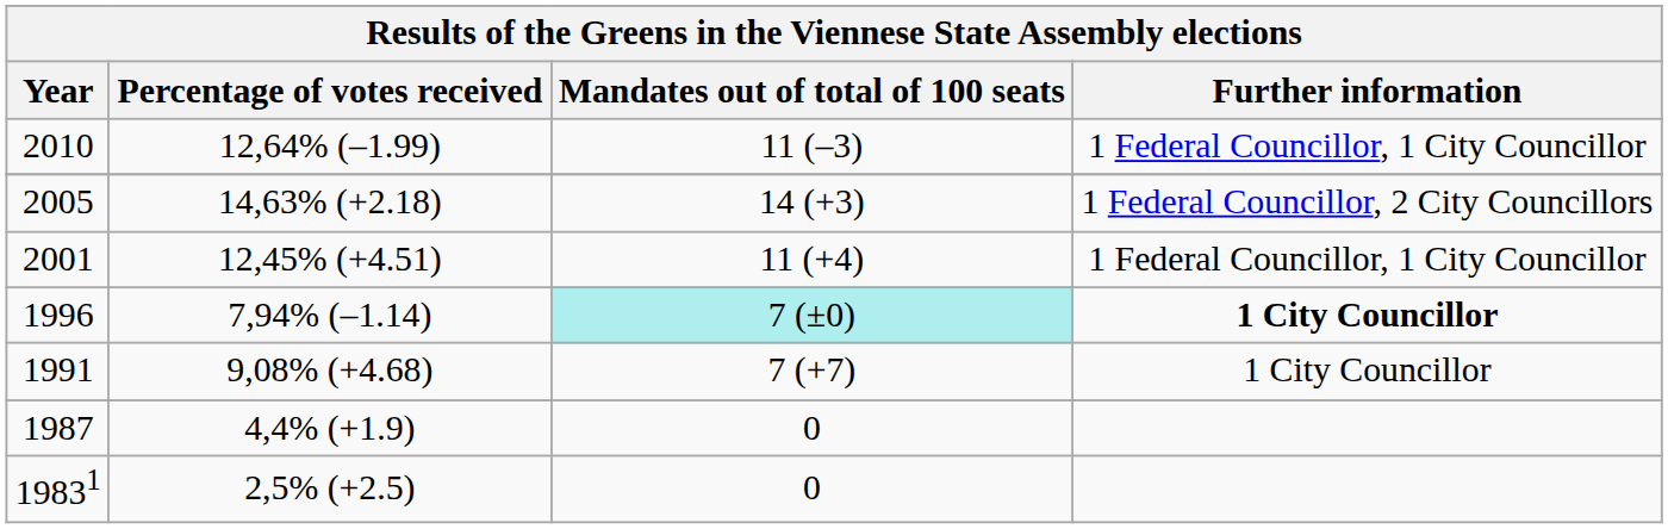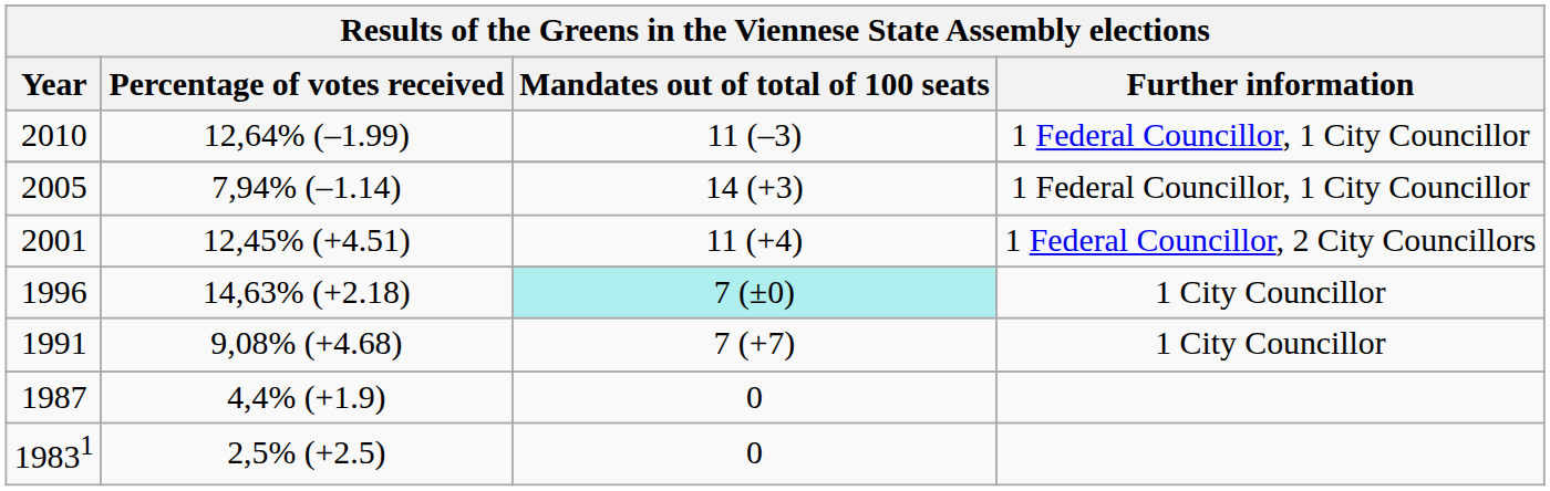2005 | Percentage of votes received: 14,63% (+2.18) -> 7,94% (–1.14)
2005 | Further information: 1 Federal Councillor, 2 City Councillors -> 1 Federal Councillor, 1 City Councillor
2001 | Further information: 1 Federal Councillor, 1 City Councillor -> 1 Federal Councillor, 2 City Councillors
1996 | Percentage of votes received: 7,94% (–1.14) -> 14,63% (+2.18)
1996 | Further information: bold -> normal
